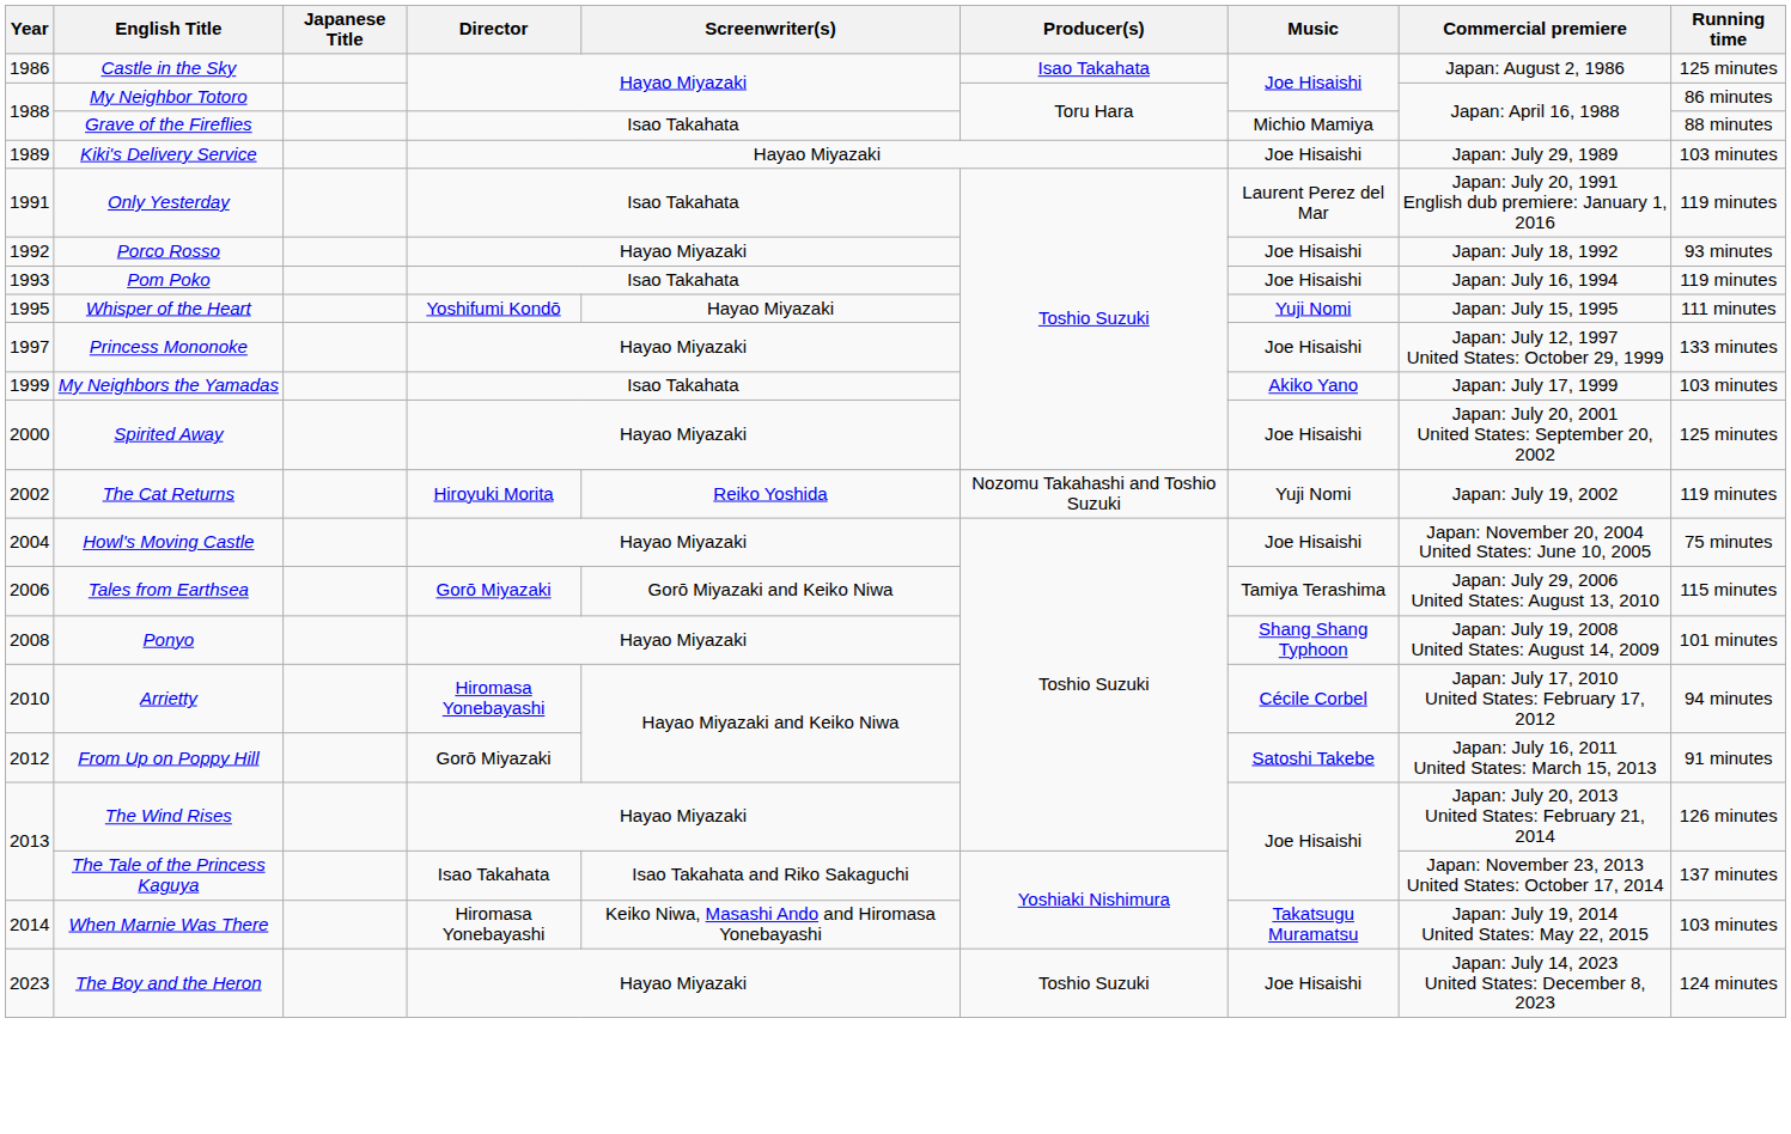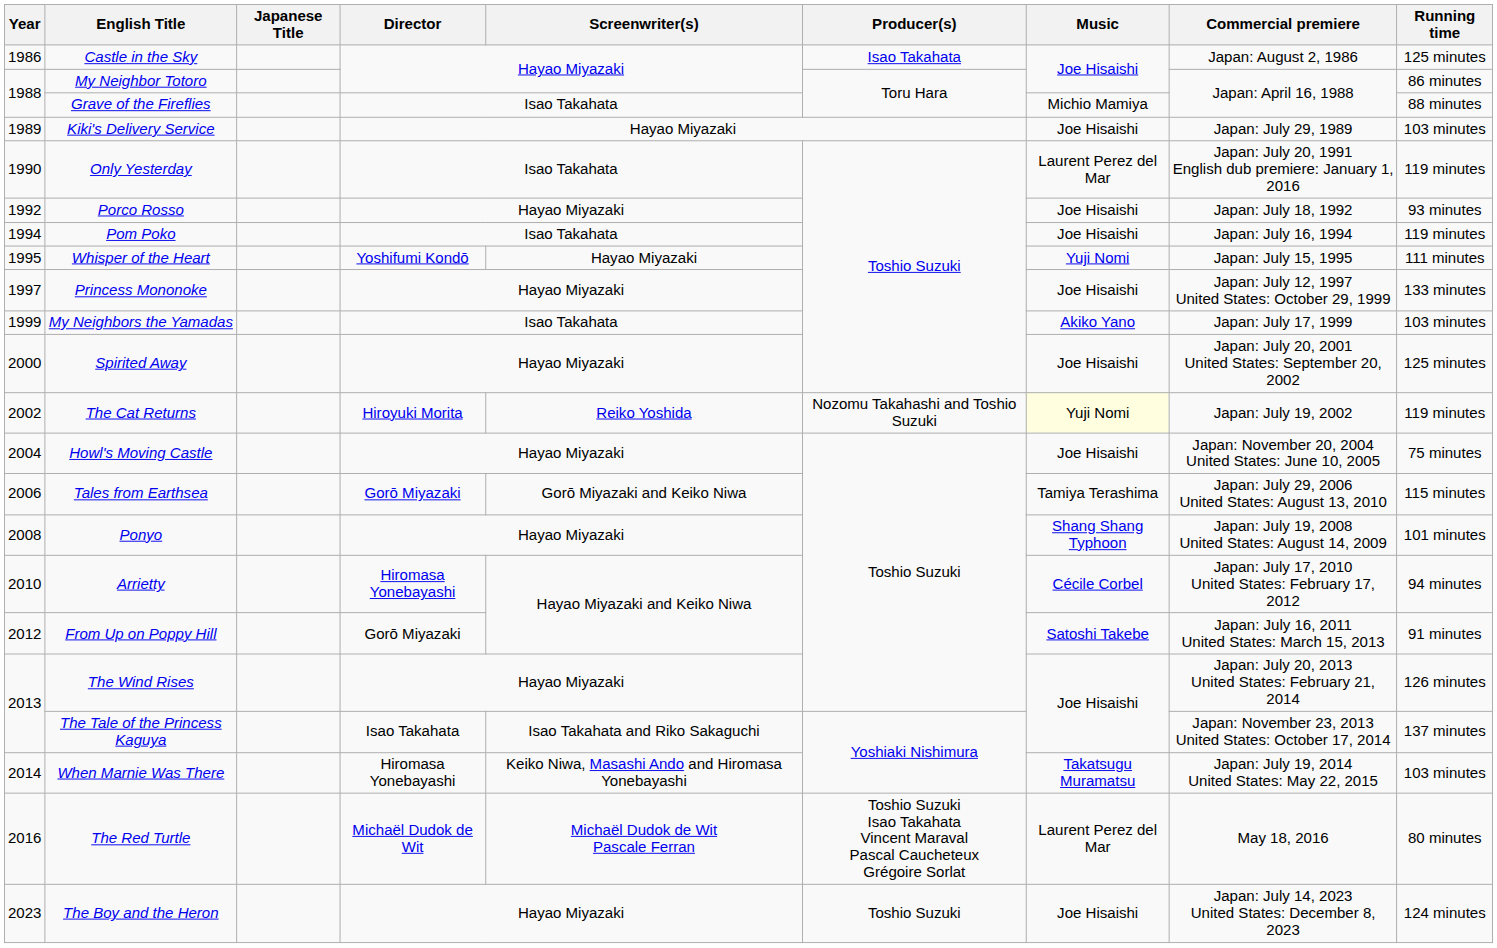Only Yesterday | Year: 1991 -> 1990
Pom Poko | Year: 1993 -> 1994
The Cat Returns | Music: no background -> lightyellow background
+ row: 2016 | The Red Turtle | Michaël Dudok de Wit | Michaël Dudok de Wit Pascale Ferran | Toshio Suzuki Isao Takahata Vincent Maraval Pascal Caucheteux Grégoire Sorlat | Laurent Perez del Mar | May 18, 2016 | 80 minutes
